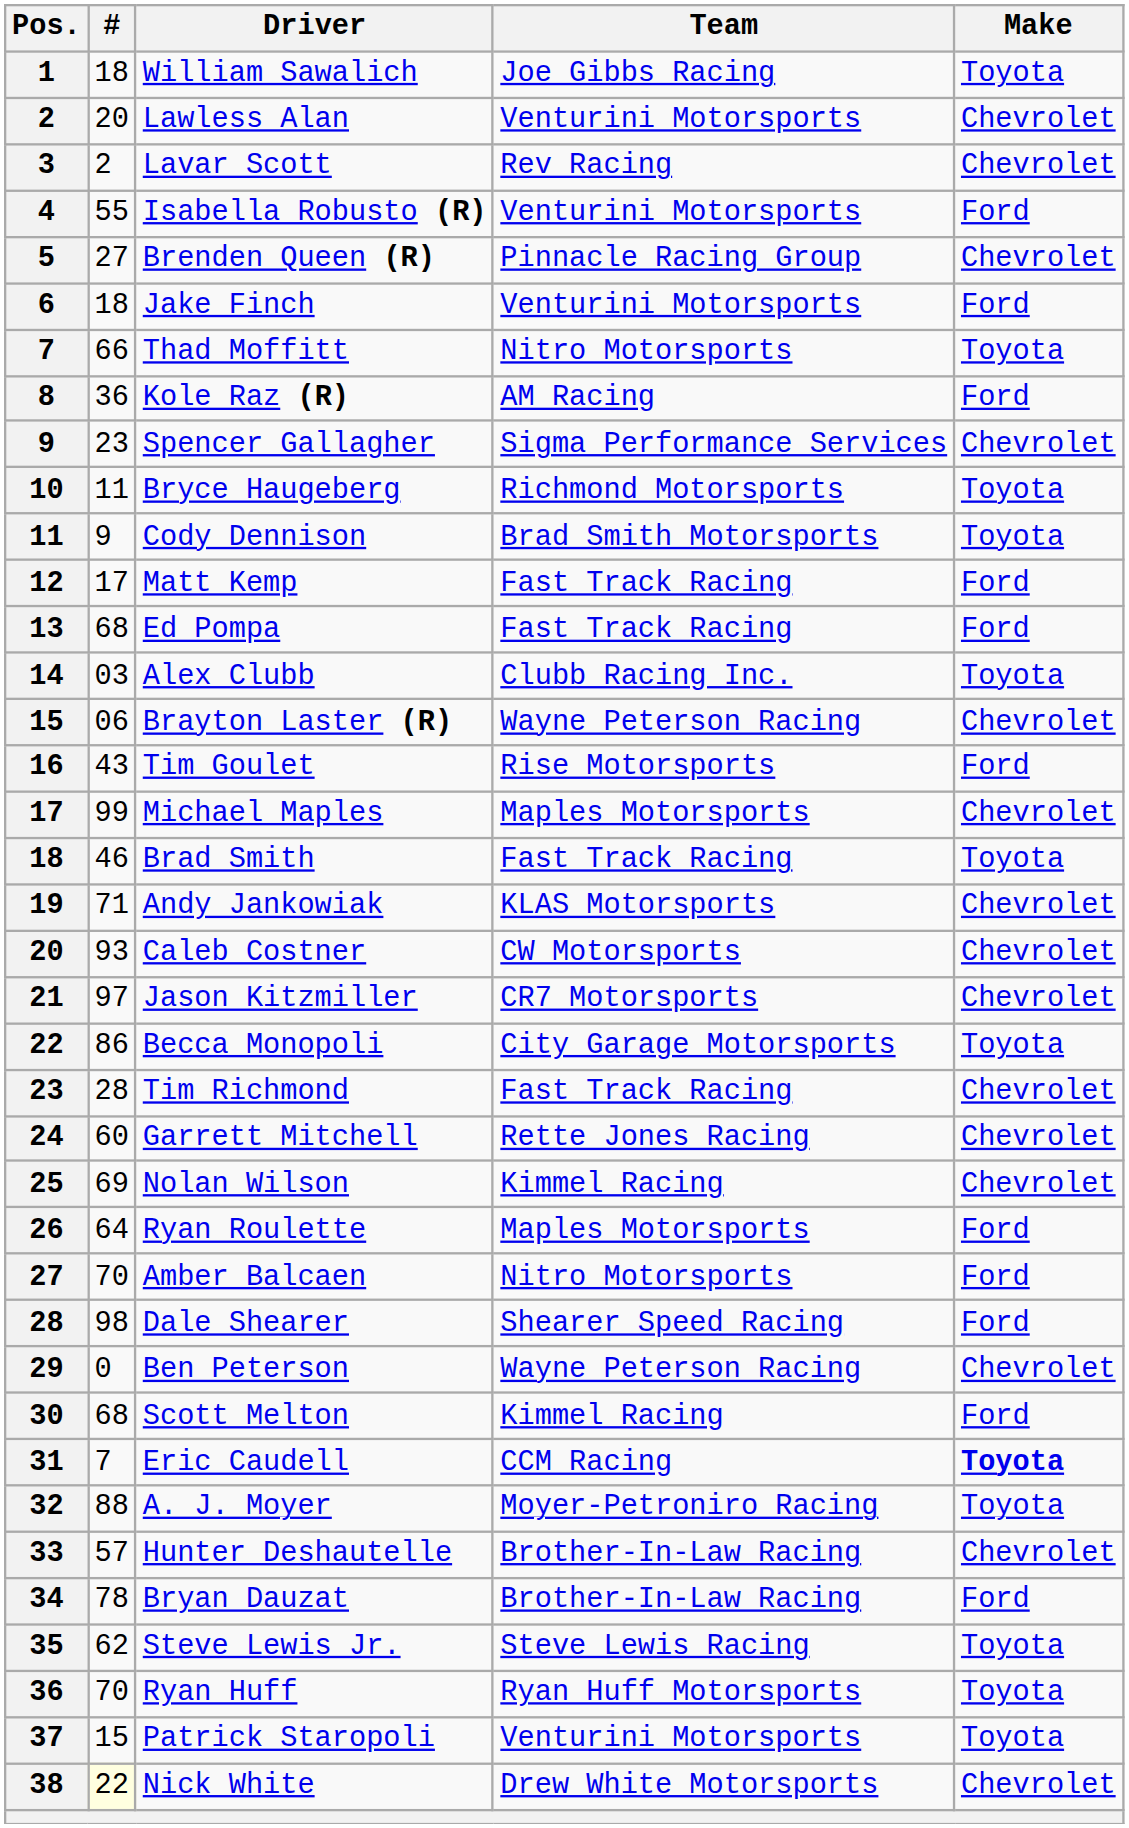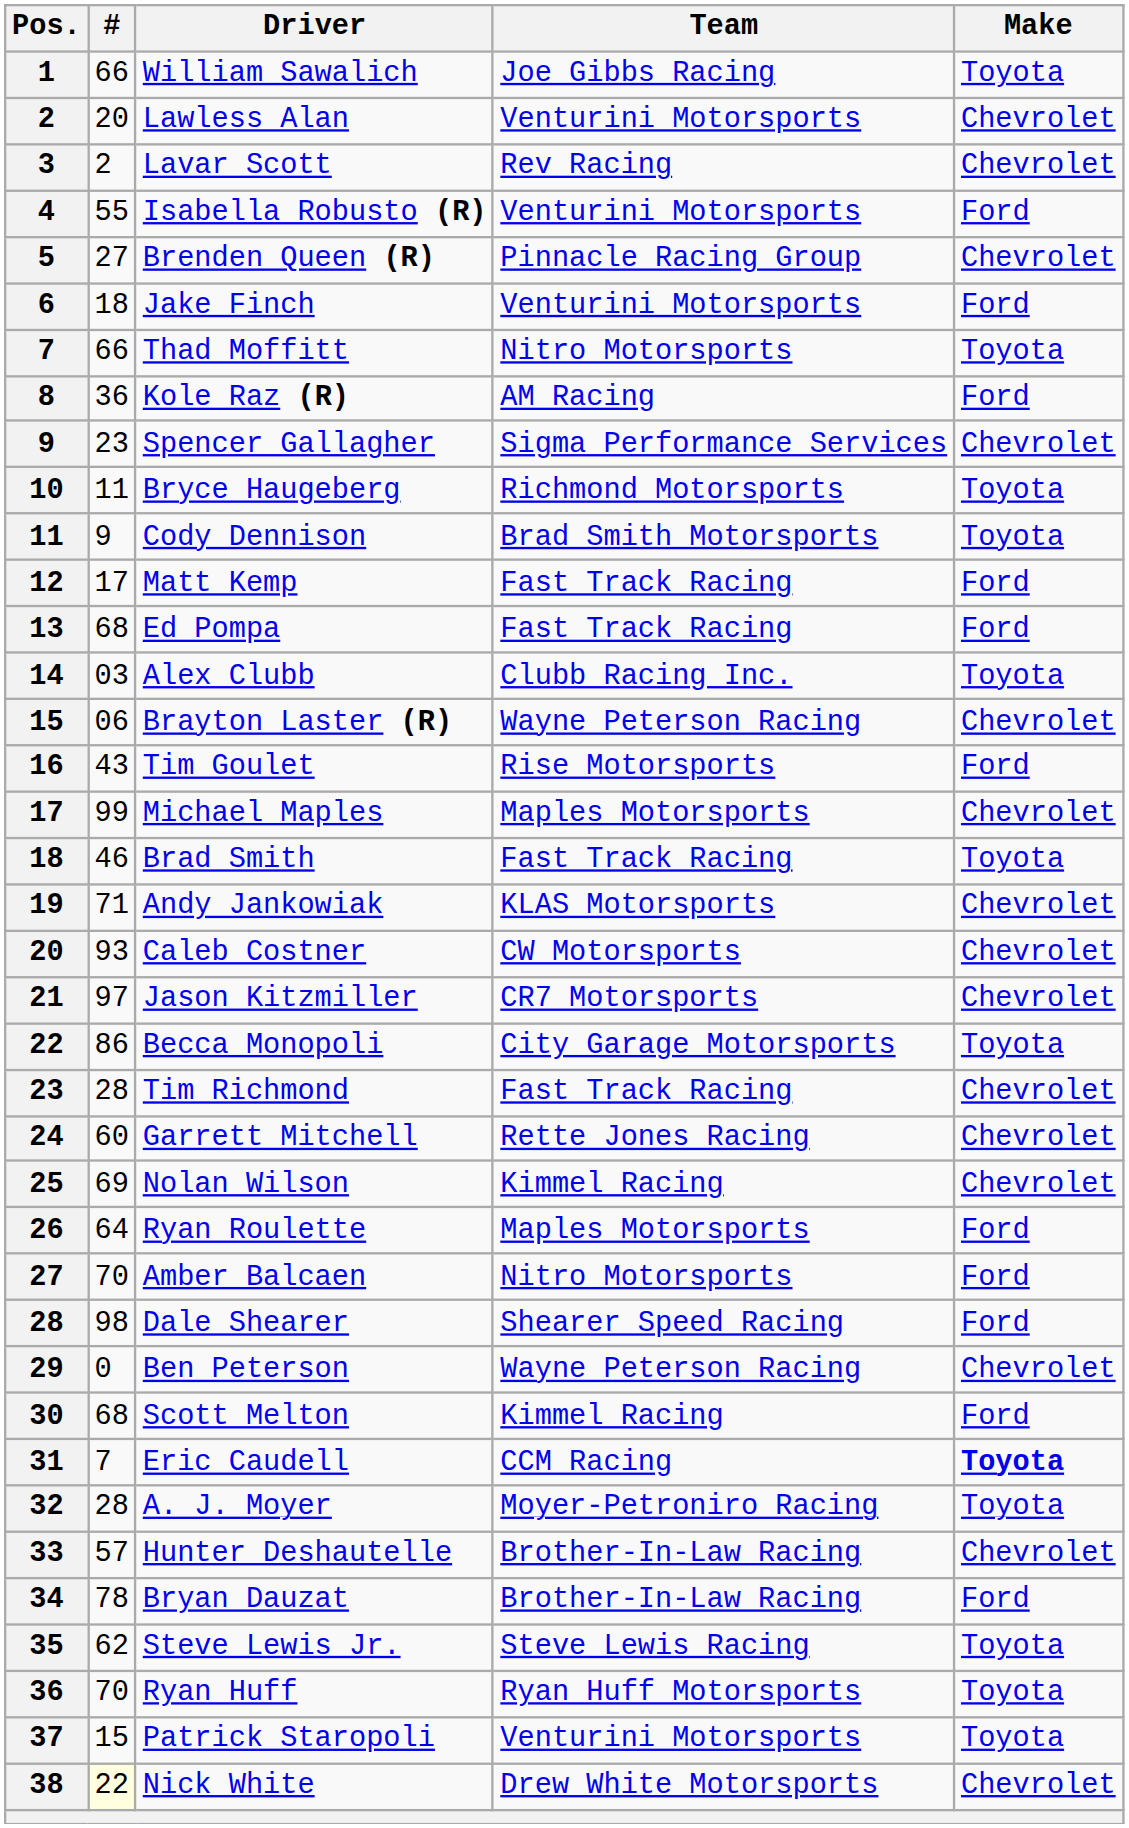William Sawalich | #: 18 -> 66
A. J. Moyer | #: 88 -> 28
